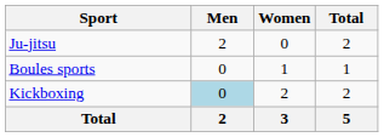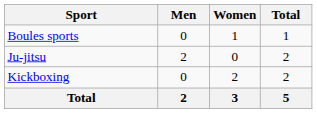rows swapped: Boules sports <-> Ju-jitsu
Kickboxing | Men: lightblue background -> no background
